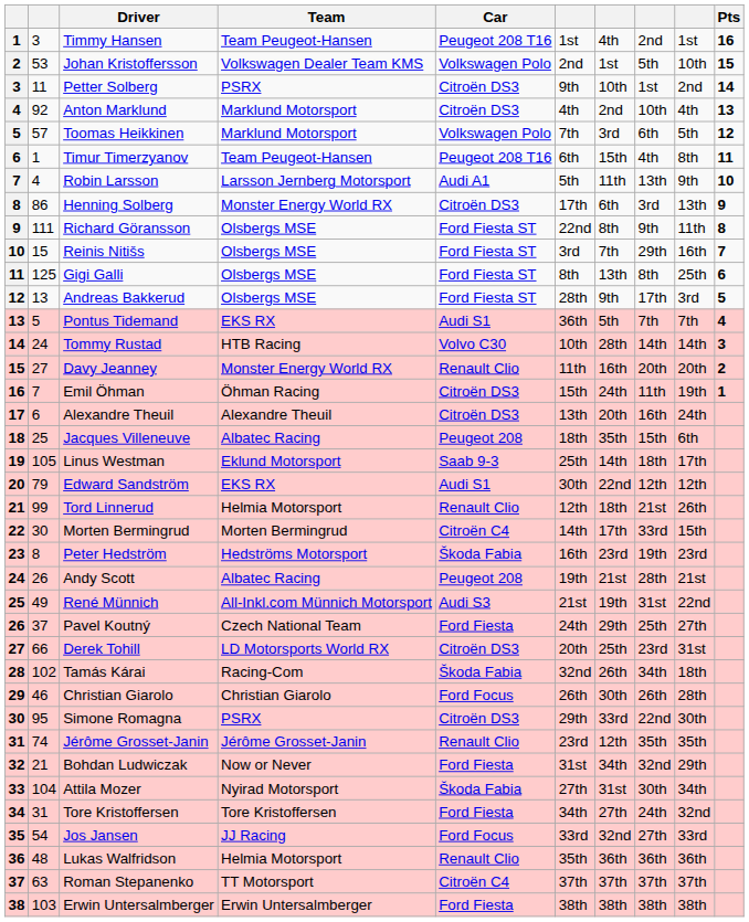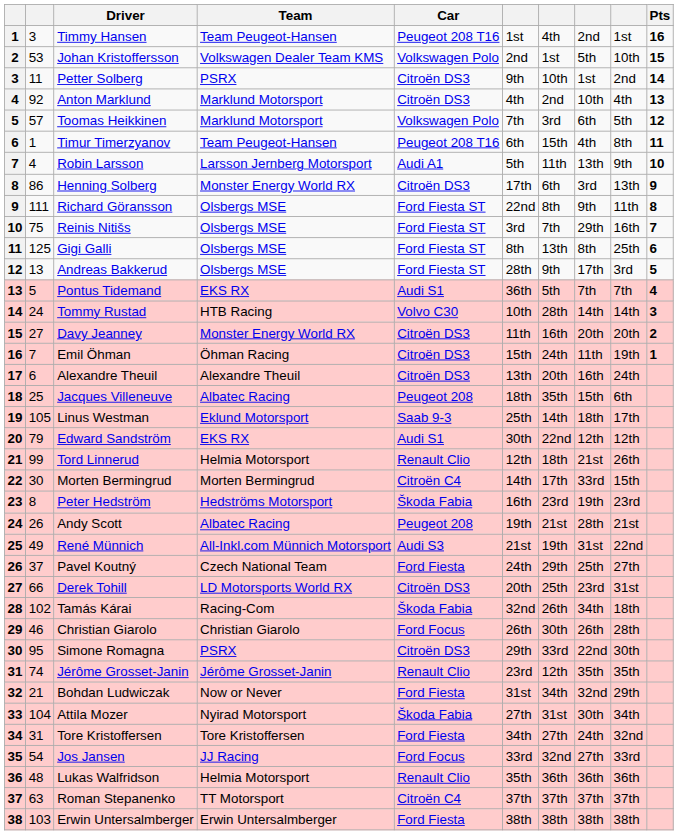Reinis Nitišs | column 2: 15 -> 75
Davy Jeanney | Car: Renault Clio -> Citroën DS3
